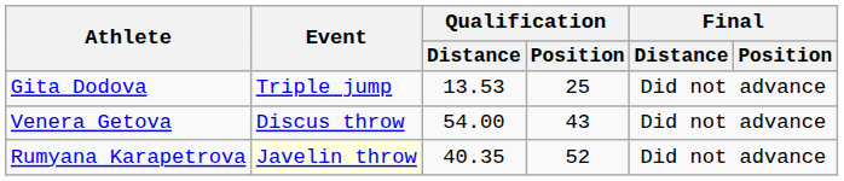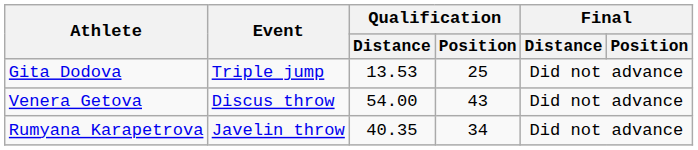Rumyana Karapetrova | Event: lightyellow background -> no background
Rumyana Karapetrova | Qualification / Position: 52 -> 34
